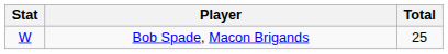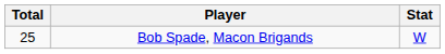columns swapped: Stat <-> Total
